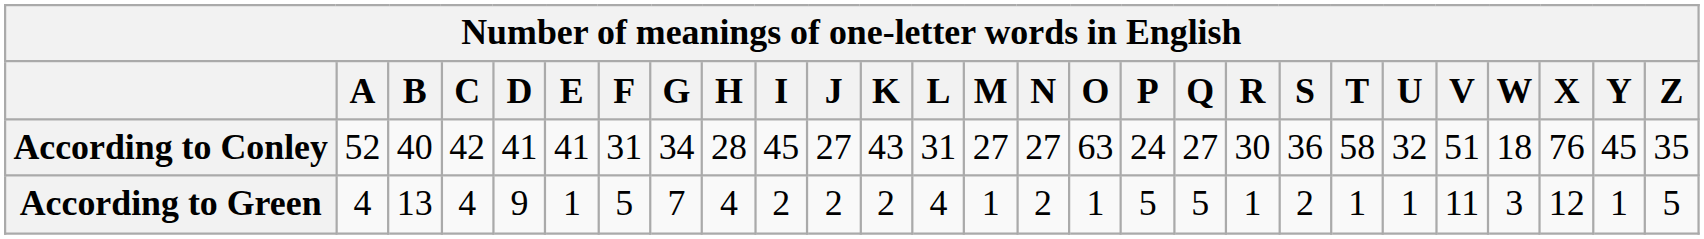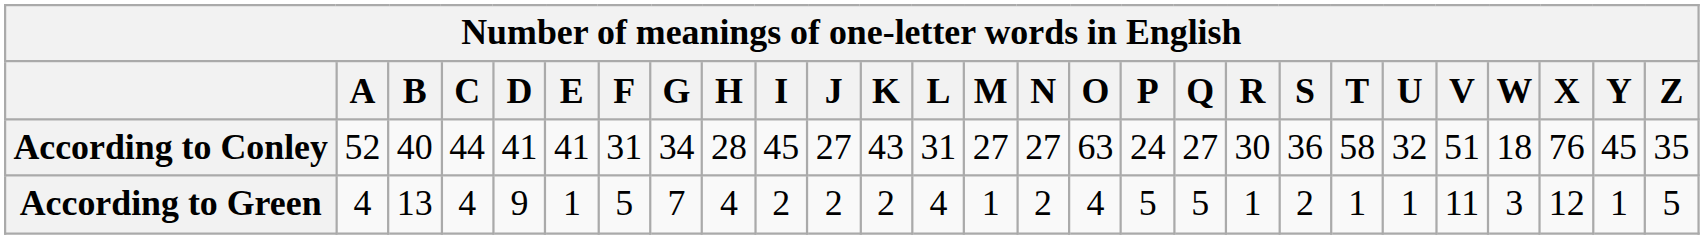According to Conley | C: 42 -> 44
According to Green | O: 1 -> 4
